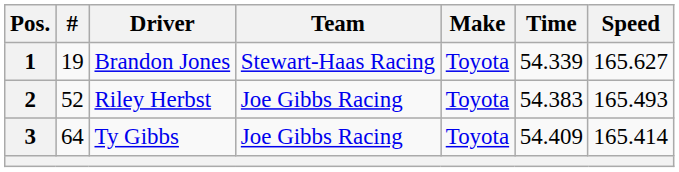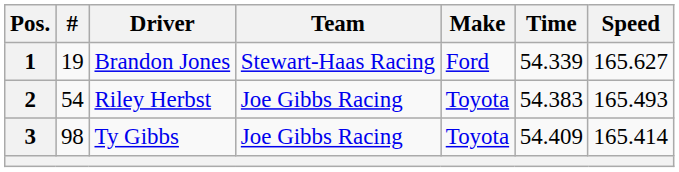1 | Make: Toyota -> Ford
2 | #: 52 -> 54
3 | #: 64 -> 98
